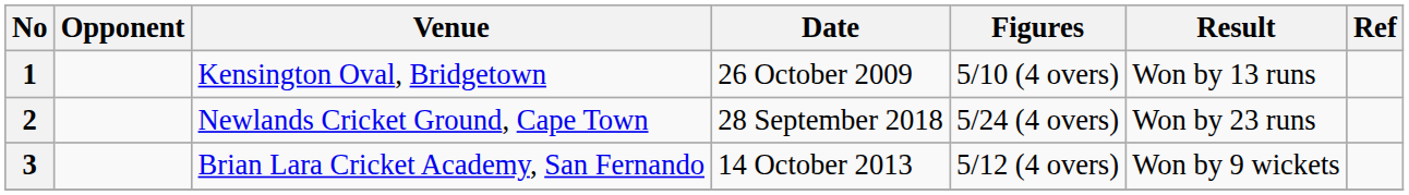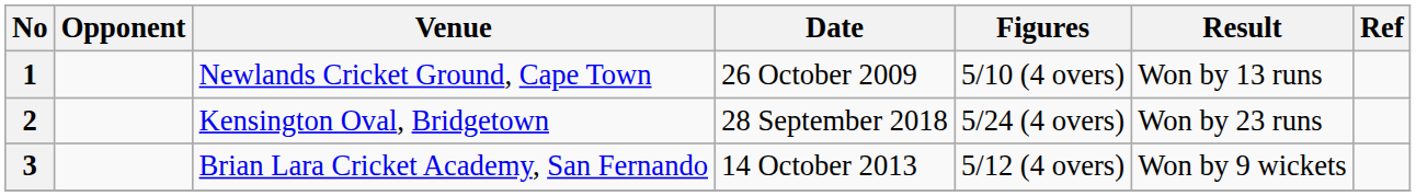1 | Venue: Kensington Oval, Bridgetown -> Newlands Cricket Ground, Cape Town
2 | Venue: Newlands Cricket Ground, Cape Town -> Kensington Oval, Bridgetown
